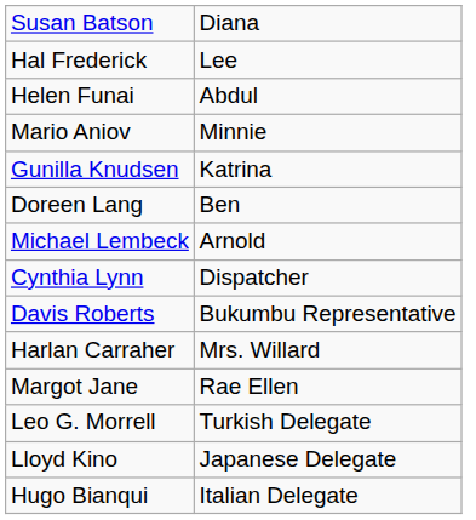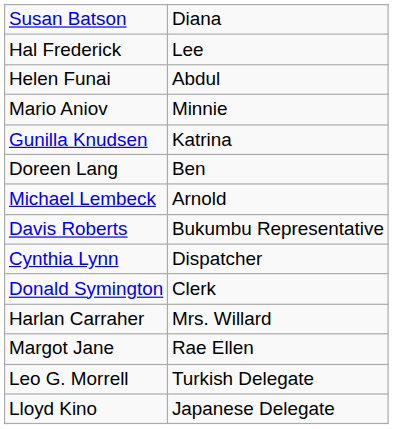rows swapped: Davis Roberts <-> Cynthia Lynn
+ row: Donald Symington | Clerk
- row: Hugo Bianqui | Italian Delegate
